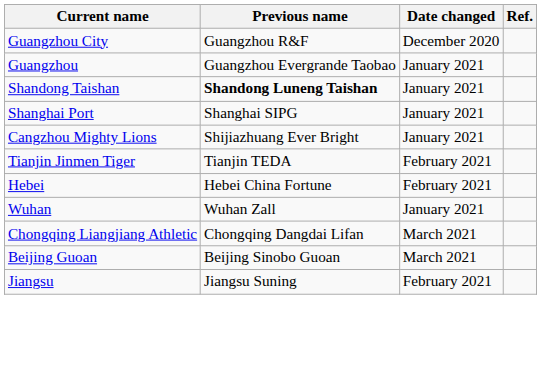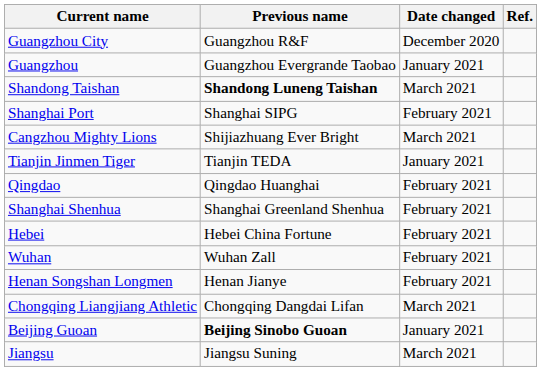Shandong Taishan | Date changed: January 2021 -> March 2021
Shanghai Port | Date changed: January 2021 -> February 2021
Cangzhou Mighty Lions | Date changed: January 2021 -> March 2021
Tianjin Jinmen Tiger | Date changed: February 2021 -> January 2021
+ row: Qingdao | Qingdao Huanghai | February 2021
+ row: Shanghai Shenhua | Shanghai Greenland Shenhua | February 2021
Wuhan | Date changed: January 2021 -> February 2021
+ row: Henan Songshan Longmen | Henan Jianye | February 2021
Beijing Guoan | Previous name: normal -> bold
Beijing Guoan | Date changed: March 2021 -> January 2021
Jiangsu | Date changed: February 2021 -> March 2021
